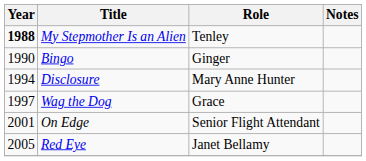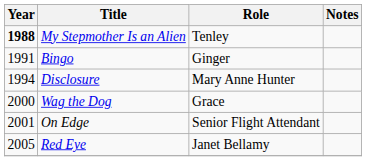Bingo | Year: 1990 -> 1991
Wag the Dog | Year: 1997 -> 2000
